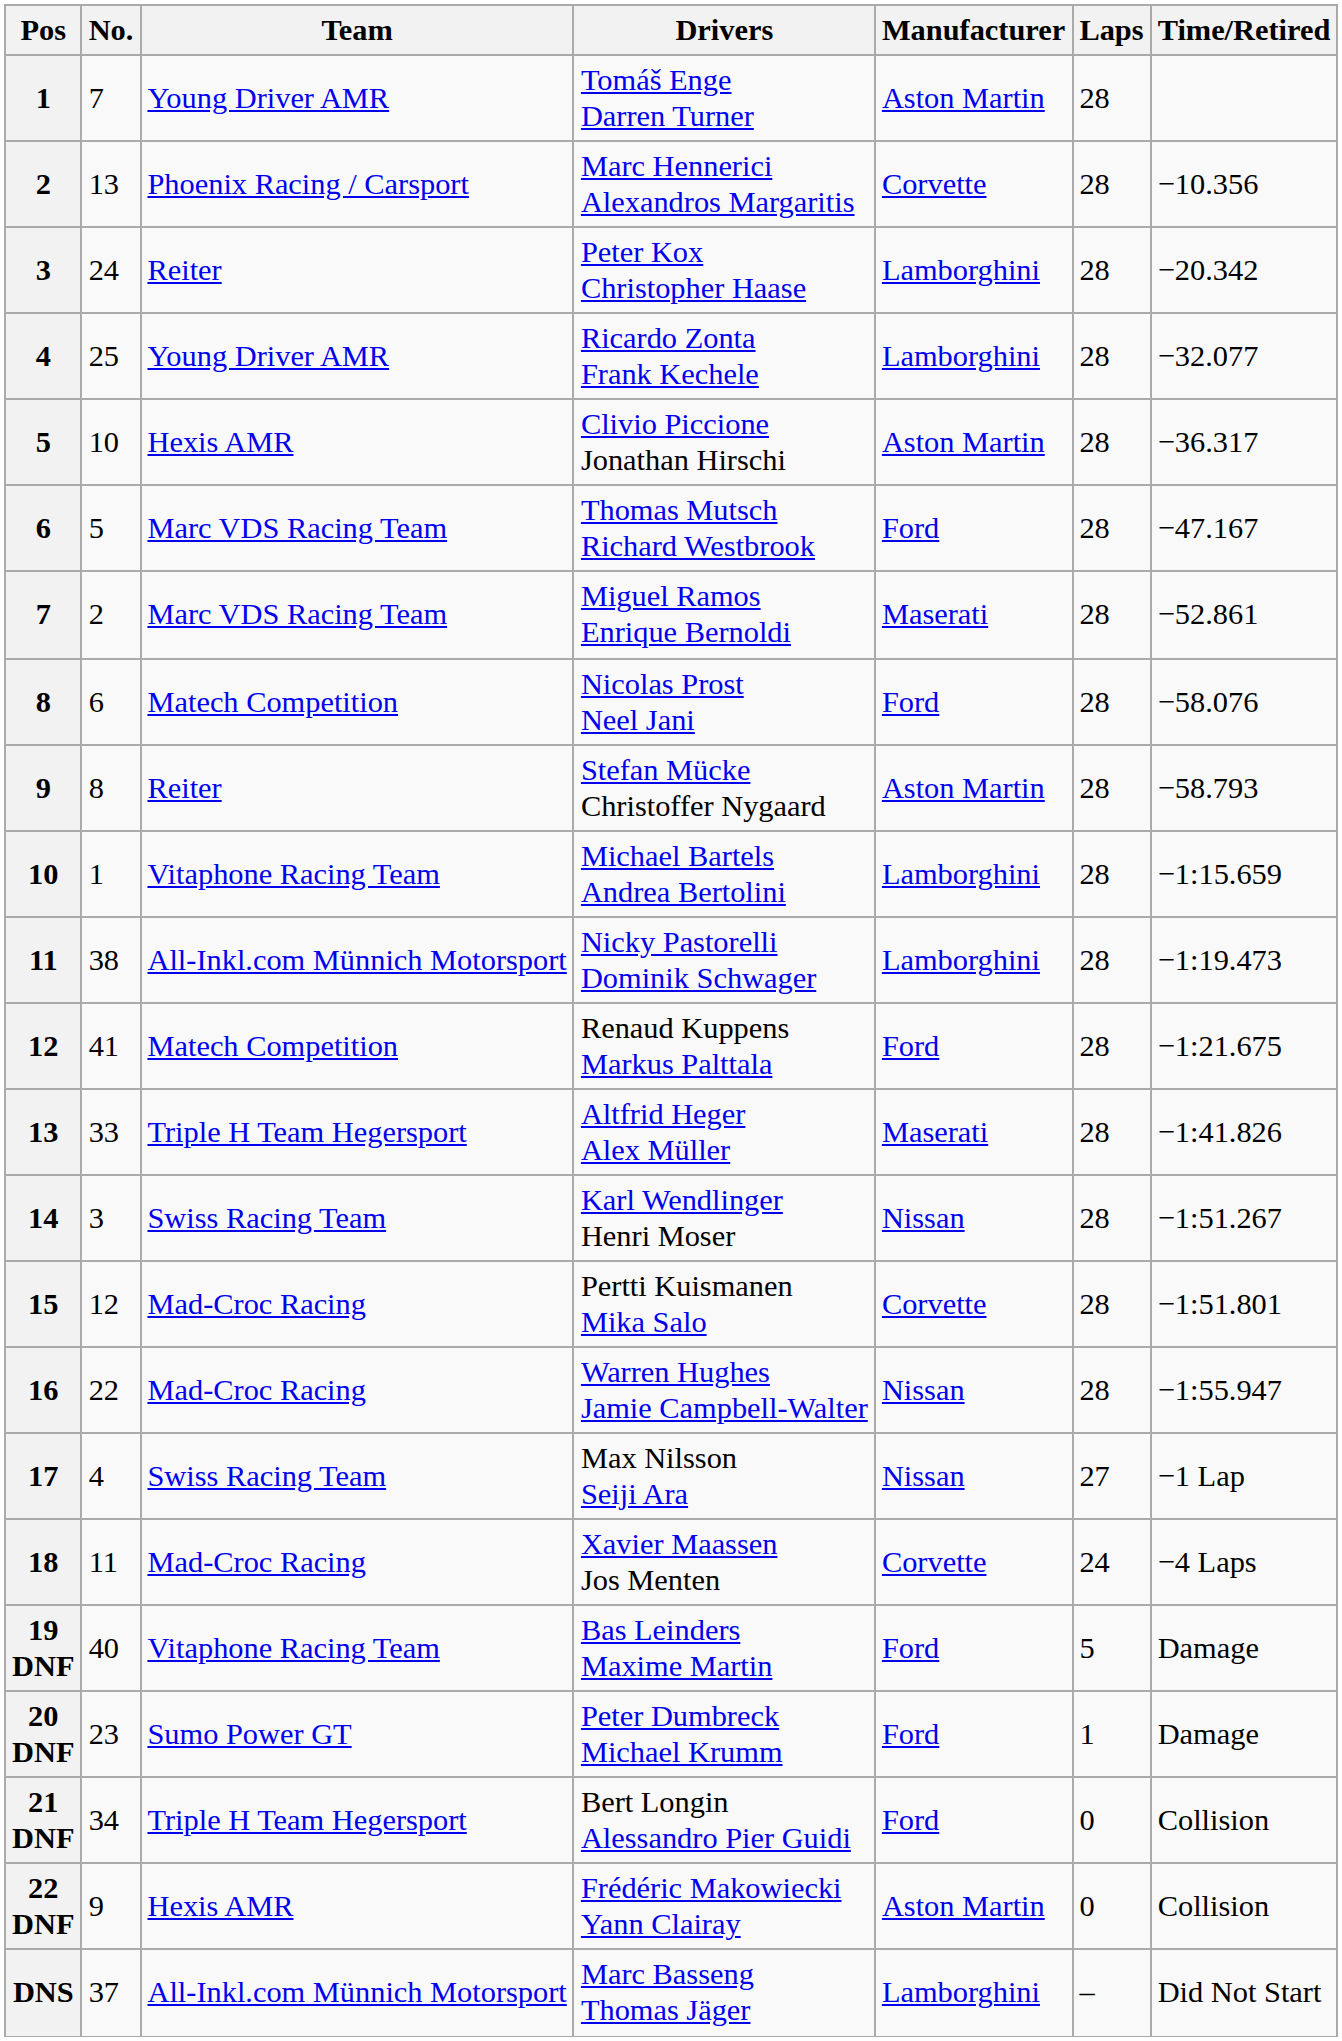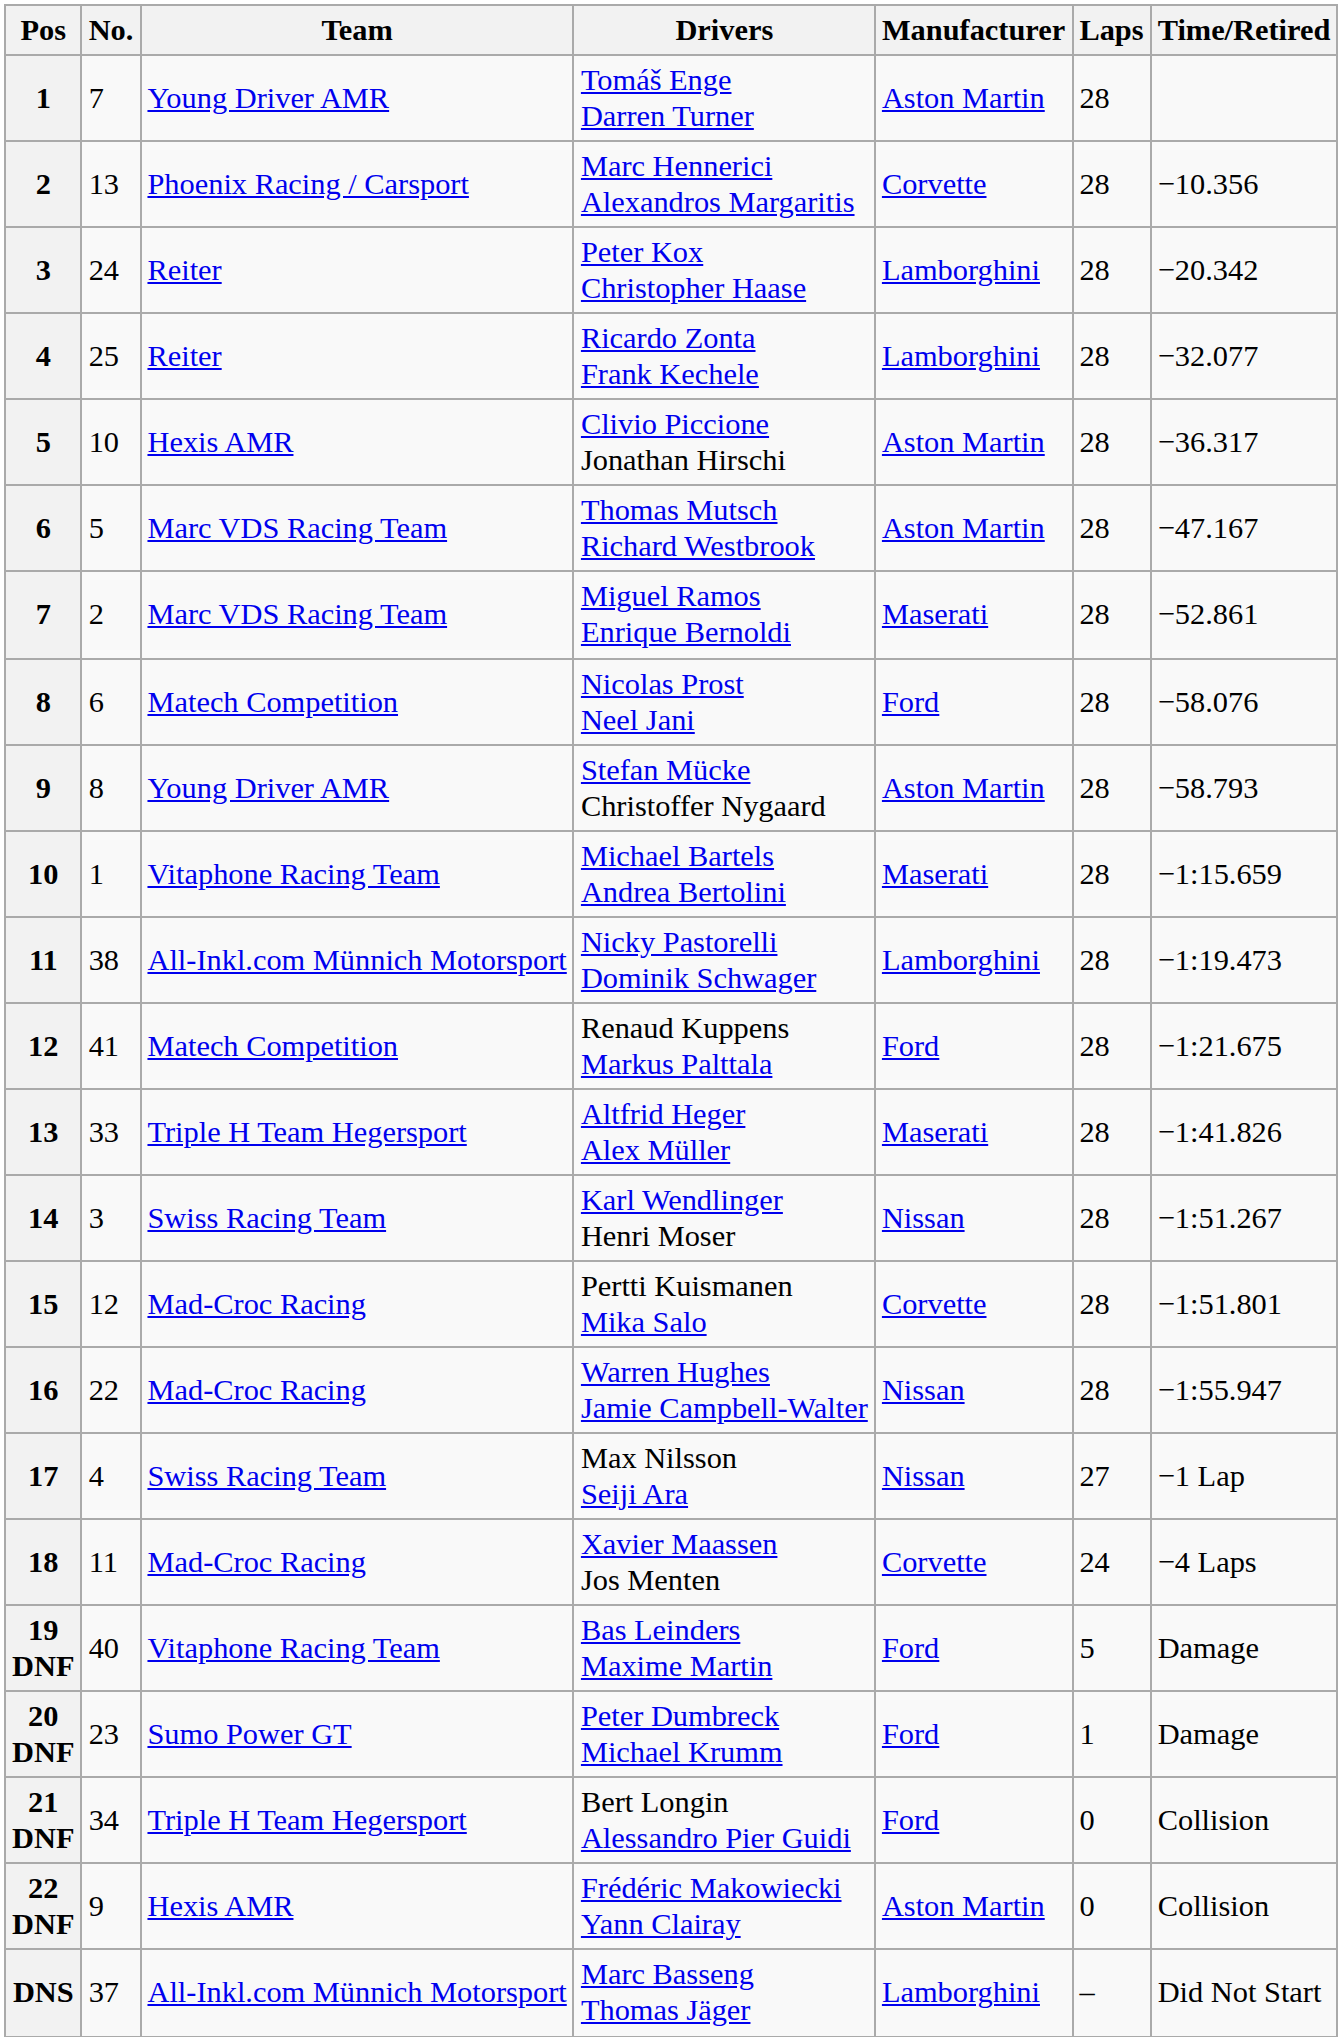Ricardo Zonta Frank Kechele | Team: Young Driver AMR -> Reiter
Thomas Mutsch Richard Westbrook | Manufacturer: Ford -> Aston Martin
Stefan Mücke Christoffer Nygaard | Team: Reiter -> Young Driver AMR
Michael Bartels Andrea Bertolini | Manufacturer: Lamborghini -> Maserati
